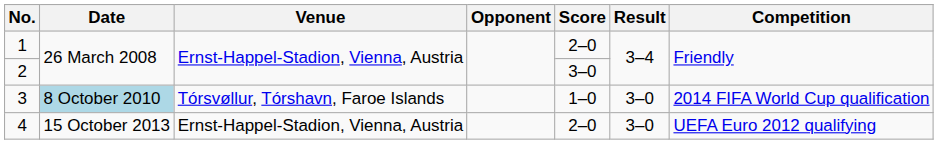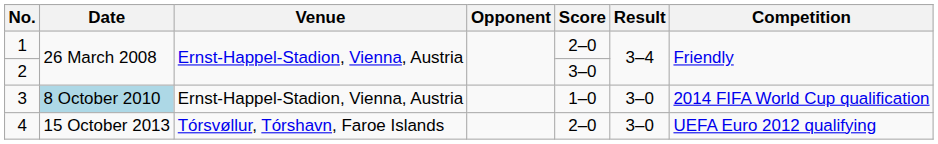3 | Venue: Tórsvøllur, Tórshavn, Faroe Islands -> Ernst-Happel-Stadion, Vienna, Austria
4 | Venue: Ernst-Happel-Stadion, Vienna, Austria -> Tórsvøllur, Tórshavn, Faroe Islands
